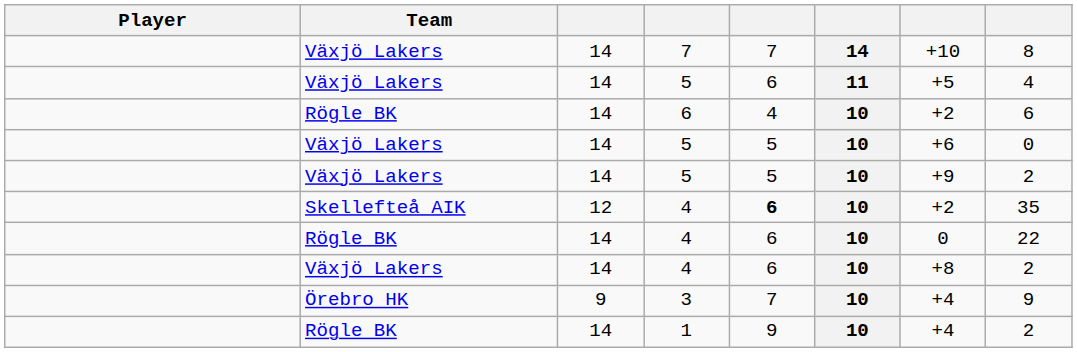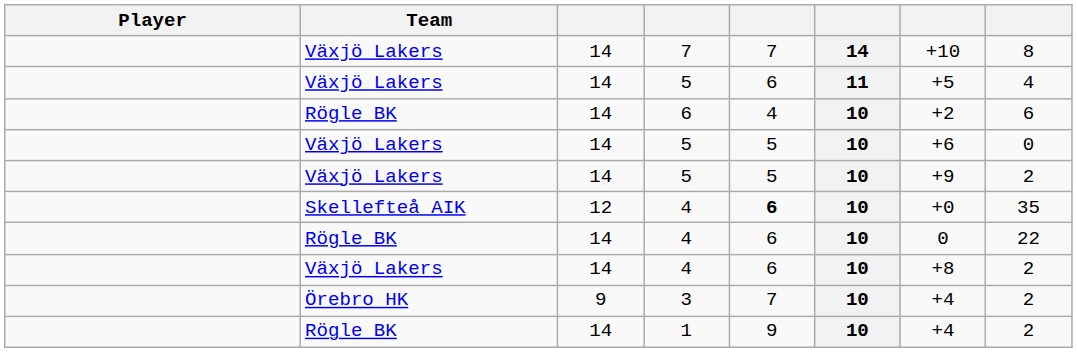Skellefteå AIK / 4 | column 7: +2 -> +0
3 | column 8: 9 -> 2
